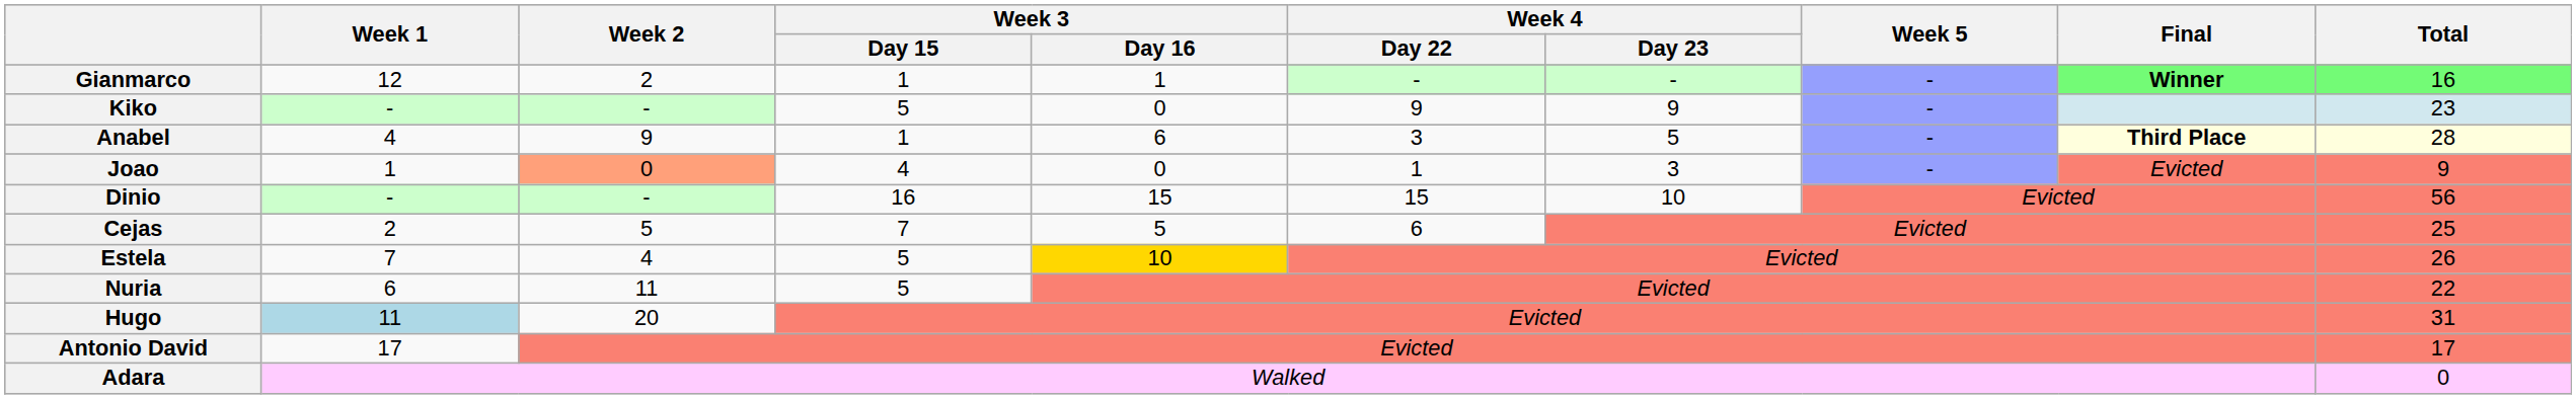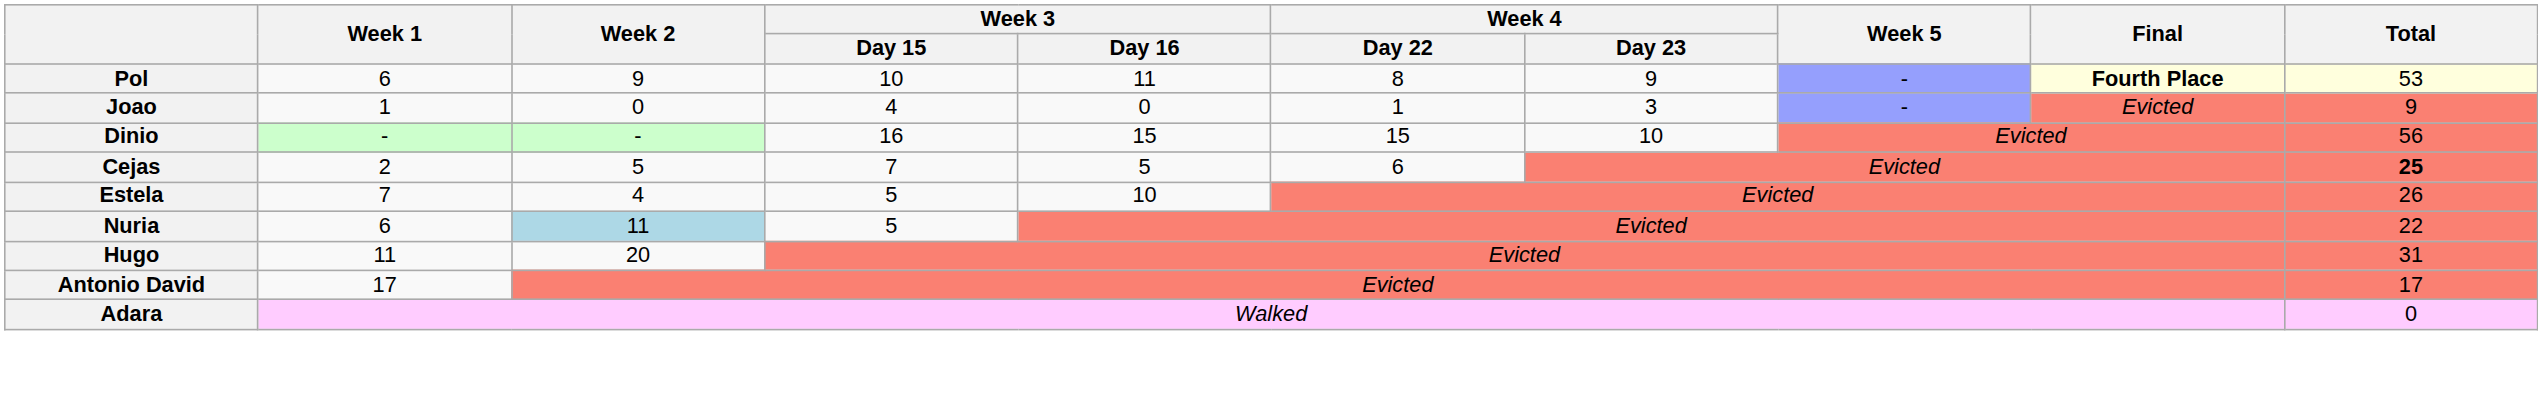- row: Gianmarco | 12 | 2 | 1 | 1 | - | - | - | Winner | 16
- row: Kiko | - | - | 5 | 0 | 9 | 9 | - | 23
- row: Anabel | 4 | 9 | 1 | 6 | 3 | 5 | - | Third Place | 28
+ row: Pol | 6 | 9 | 10 | 11 | 8 | 9 | - | Fourth Place | 53
Joao | Week 2: lightsalmon background -> no background
Cejas | Total: normal -> bold
Estela | Week 3 / Day 16: gold background -> no background
Nuria | Week 2: no background -> lightblue background
Hugo | Week 1: lightblue background -> no background
